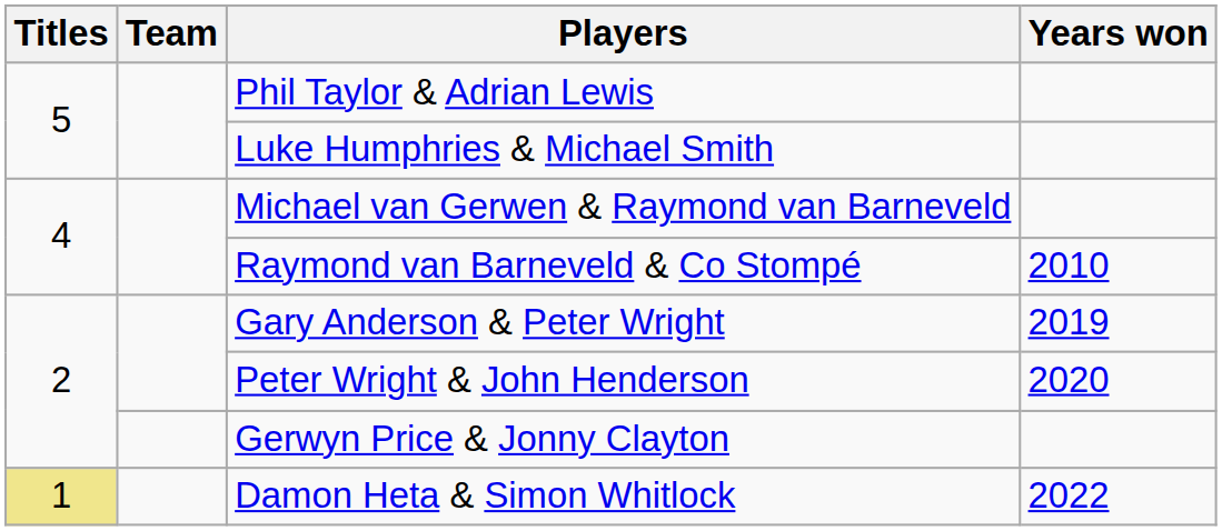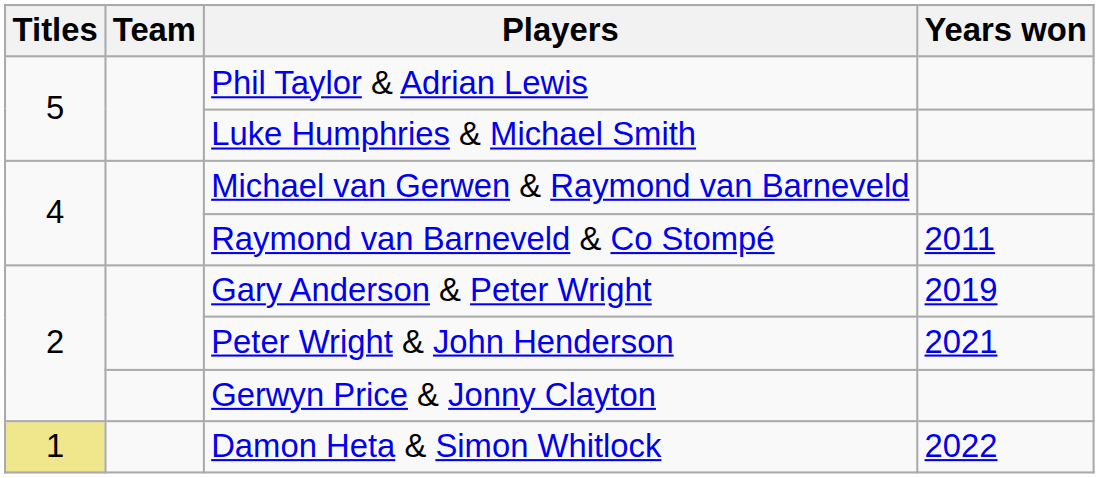Raymond van Barneveld & Co Stompé | Years won: 2010 -> 2011
Peter Wright & John Henderson | Years won: 2020 -> 2021
